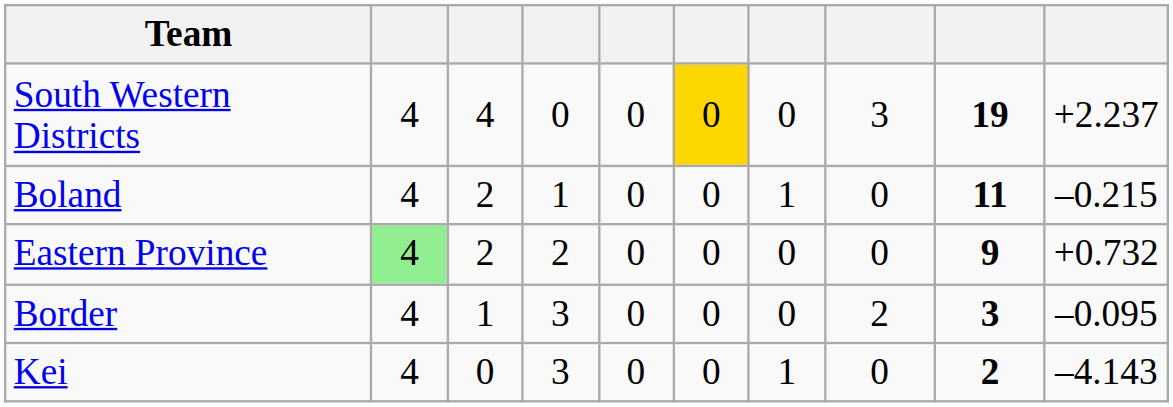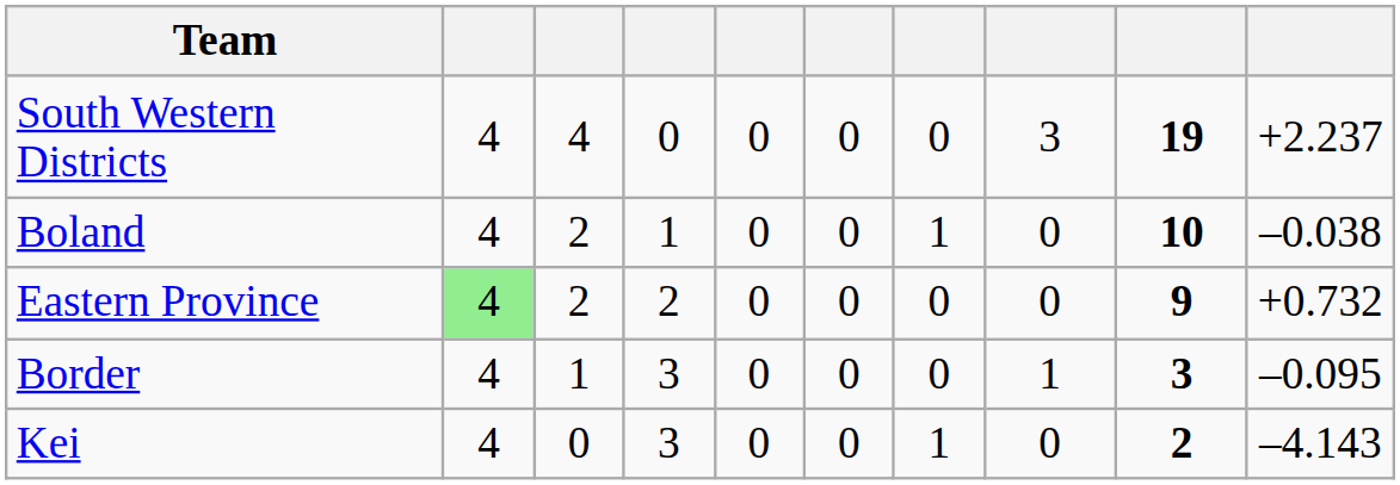South Western Districts | column 6: gold background -> no background
Boland | column 9: 11 -> 10
Boland | column 10: –0.215 -> –0.038
Border | column 8: 2 -> 1
